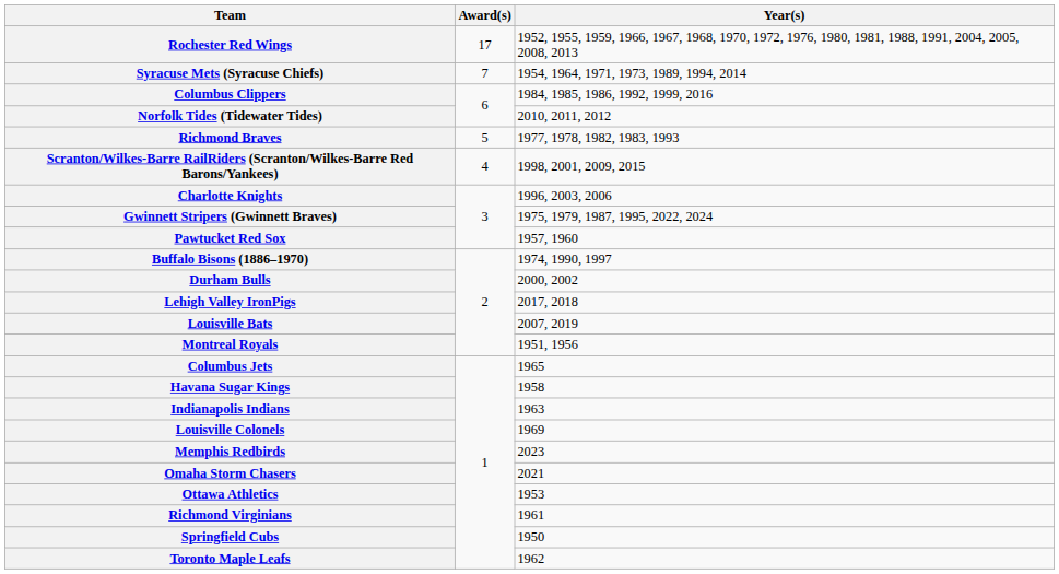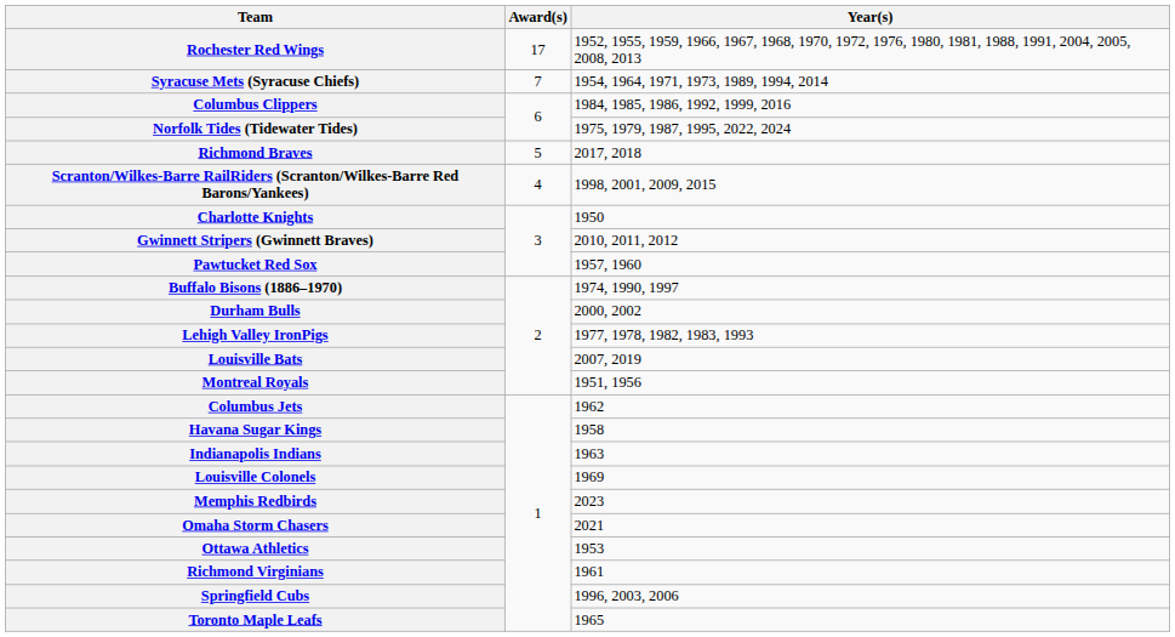Norfolk Tides (Tidewater Tides) | Year(s): 2010, 2011, 2012 -> 1975, 1979, 1987, 1995, 2022, 2024
Richmond Braves | Year(s): 1977, 1978, 1982, 1983, 1993 -> 2017, 2018
Charlotte Knights | Year(s): 1996, 2003, 2006 -> 1950
Gwinnett Stripers (Gwinnett Braves) | Year(s): 1975, 1979, 1987, 1995, 2022, 2024 -> 2010, 2011, 2012
Lehigh Valley IronPigs | Year(s): 2017, 2018 -> 1977, 1978, 1982, 1983, 1993
Columbus Jets | Year(s): 1965 -> 1962
Springfield Cubs | Year(s): 1950 -> 1996, 2003, 2006
Toronto Maple Leafs | Year(s): 1962 -> 1965
